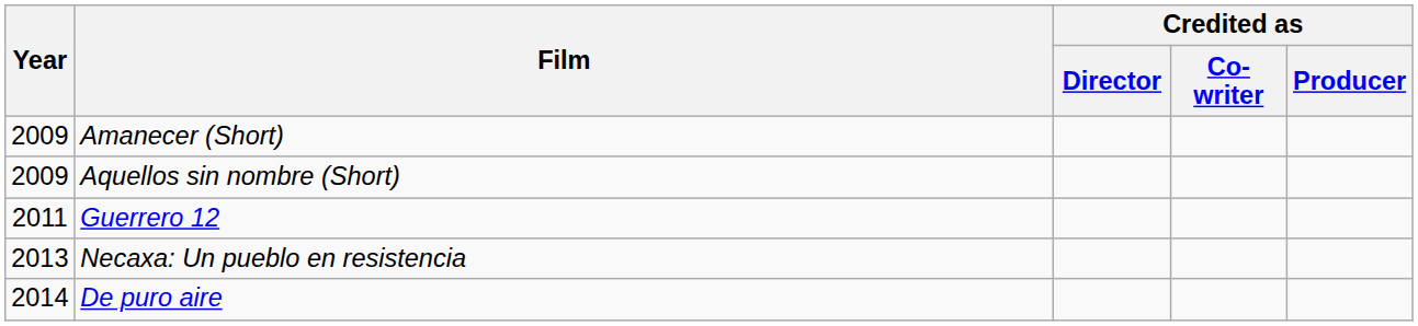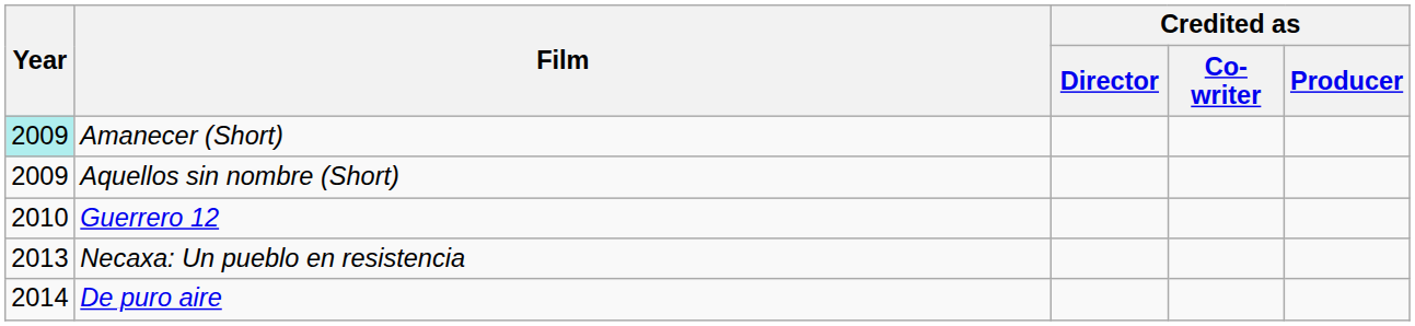Amanecer (Short) | Year: no background -> paleturquoise background
Guerrero 12 | Year: 2011 -> 2010
